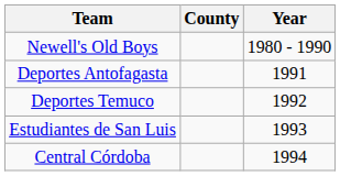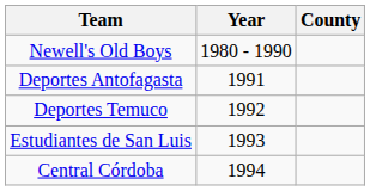columns swapped: County <-> Year
